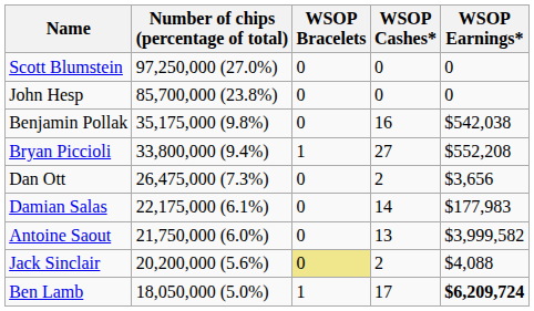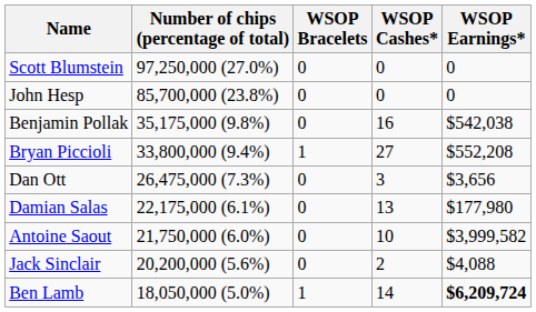Dan Ott | WSOP Cashes*: 2 -> 3
Damian Salas | WSOP Cashes*: 14 -> 13
Damian Salas | WSOP Earnings*: $177,983 -> $177,980
Antoine Saout | WSOP Cashes*: 13 -> 10
Jack Sinclair | WSOP Bracelets: khaki background -> no background
Ben Lamb | WSOP Cashes*: 17 -> 14
